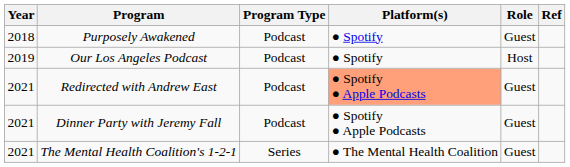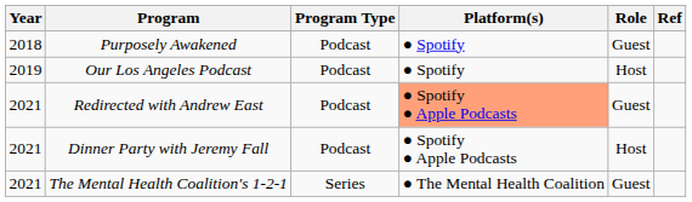Dinner Party with Jeremy Fall | Role: Guest -> Host
